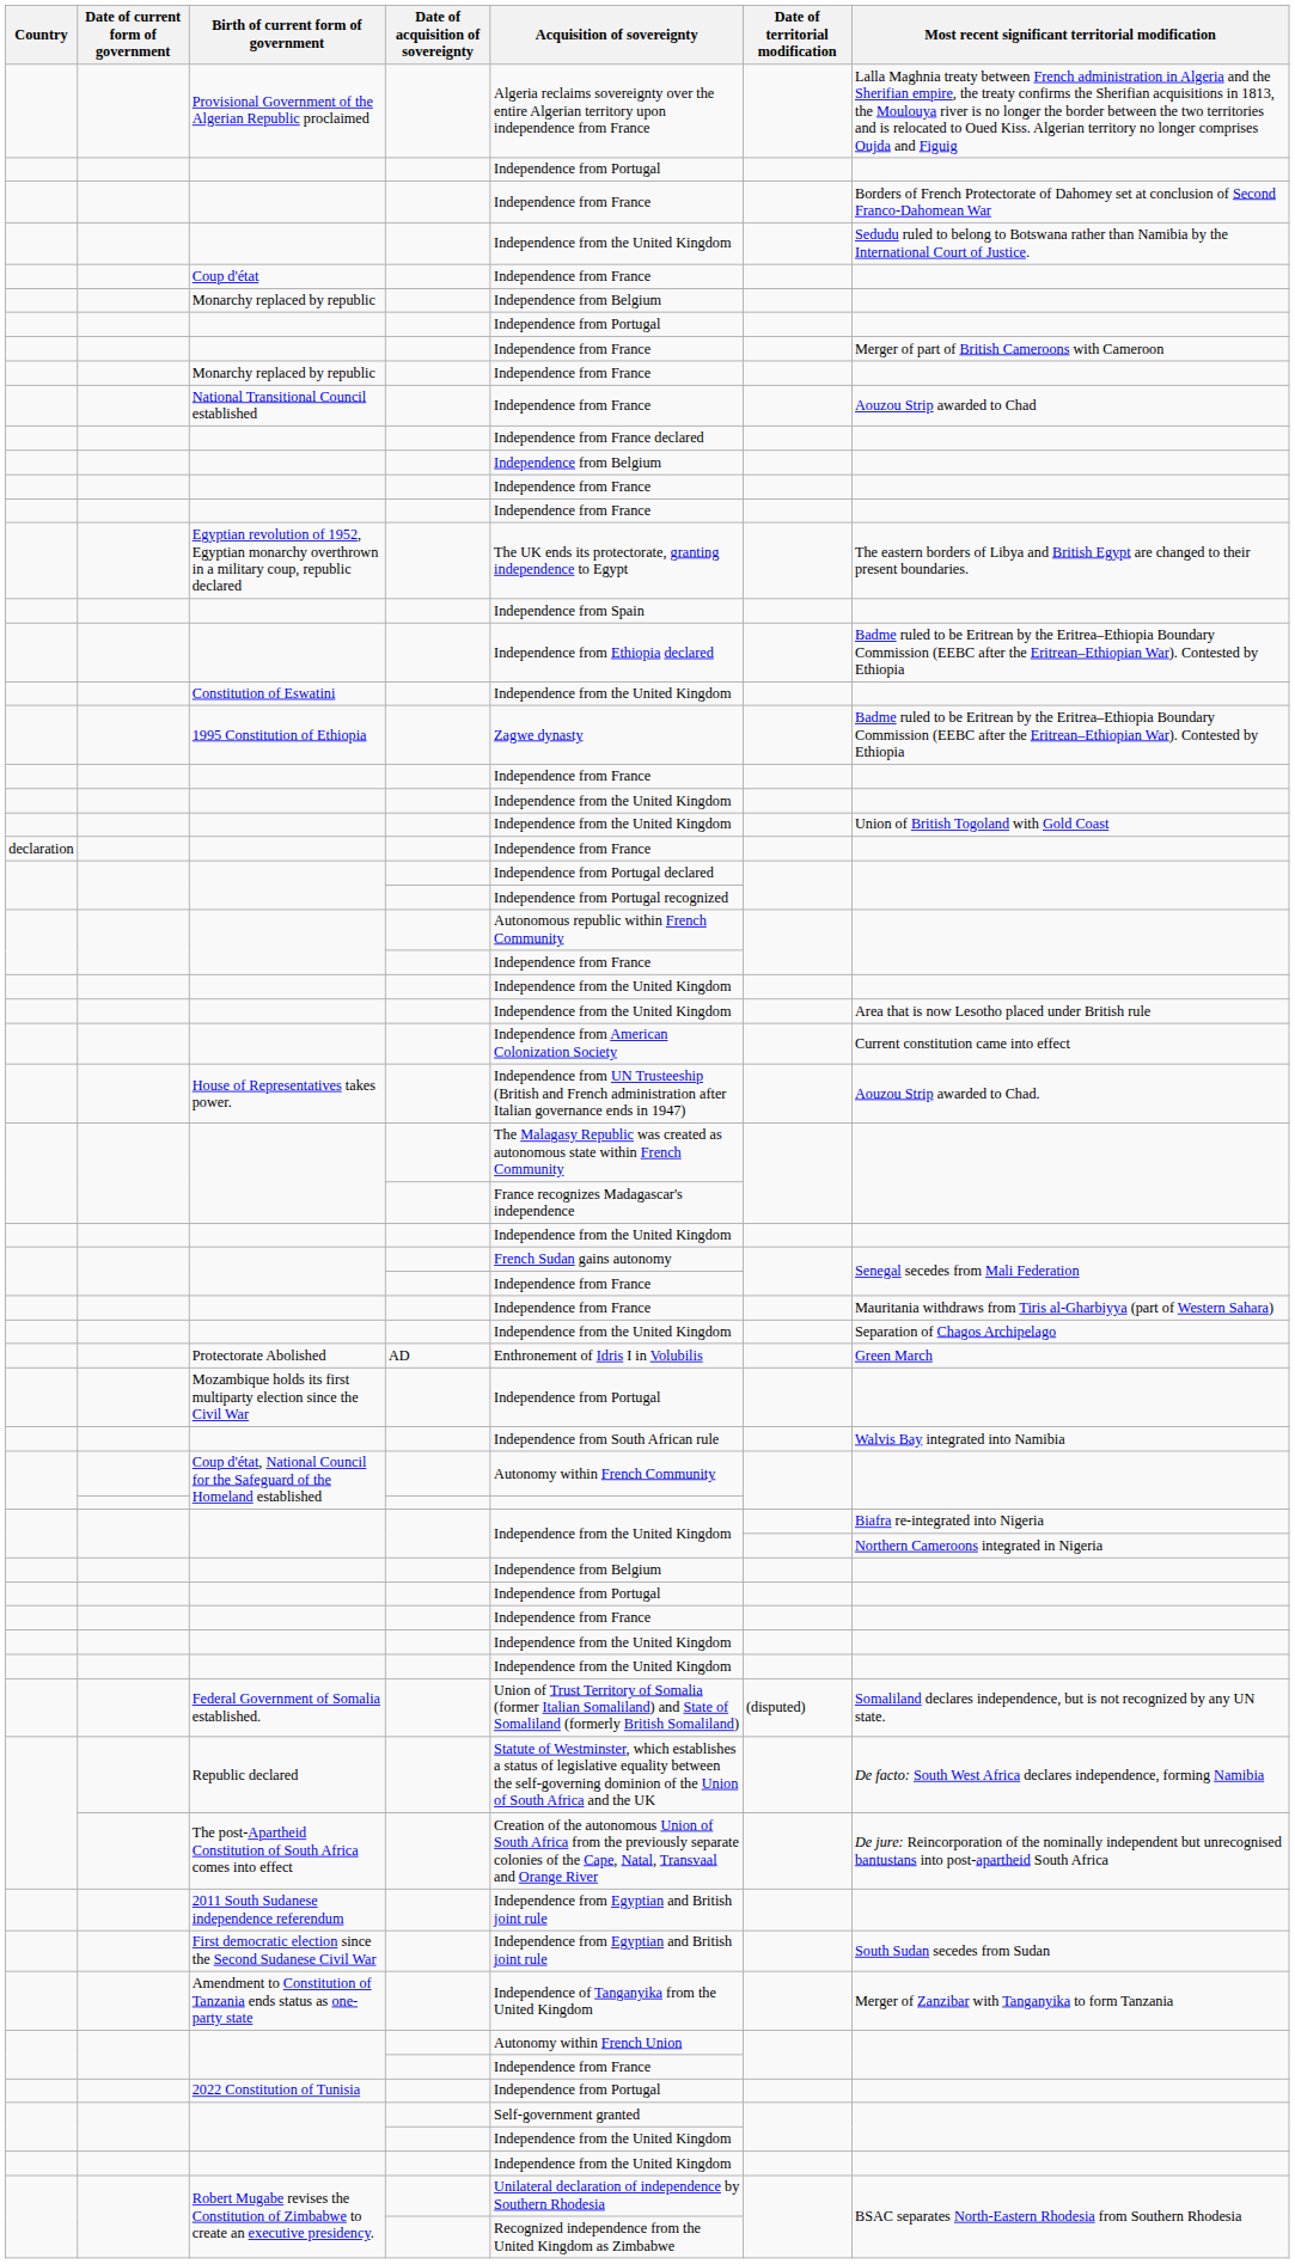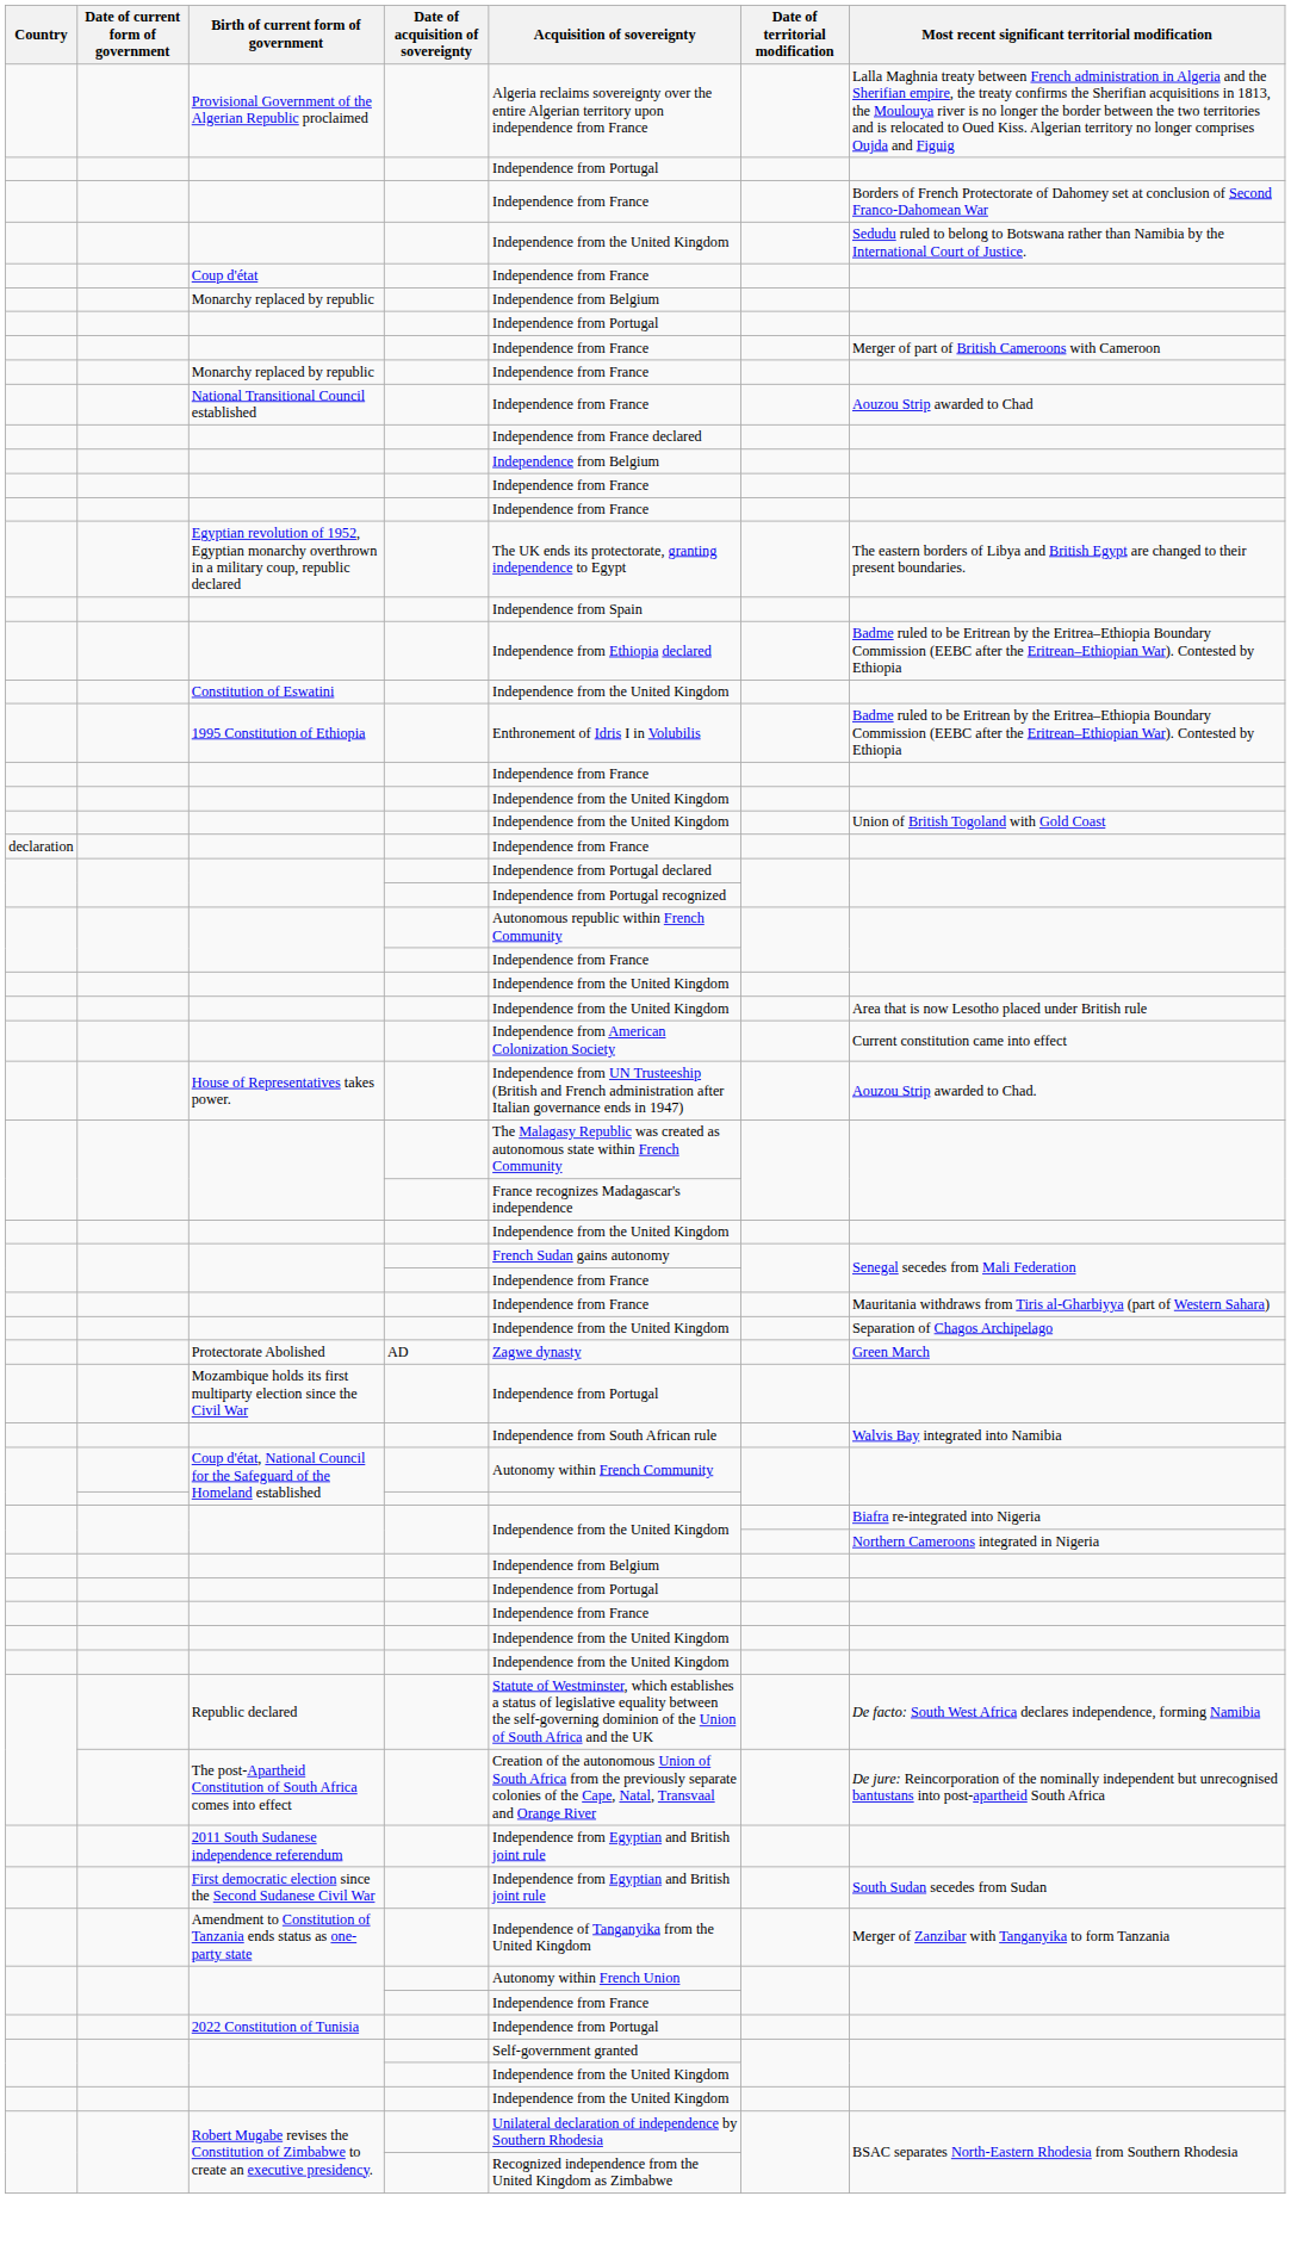1995 Constitution of Ethiopia | Acquisition of sovereignty: Zagwe dynasty -> Enthronement of Idris I in Volubilis
Protectorate Abolished | Acquisition of sovereignty: Enthronement of Idris I in Volubilis -> Zagwe dynasty
- row: Federal Government of Somalia established. | Union of Trust Territory of Somalia (former Italian Somaliland) and State of Somaliland (formerly British Somaliland) | (disputed) | Somaliland declares independence, but is not recognized by any UN state.
